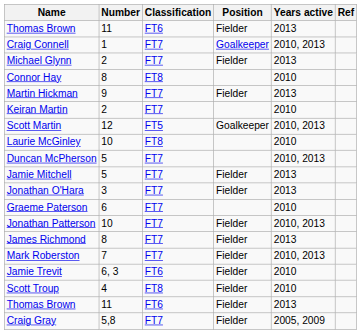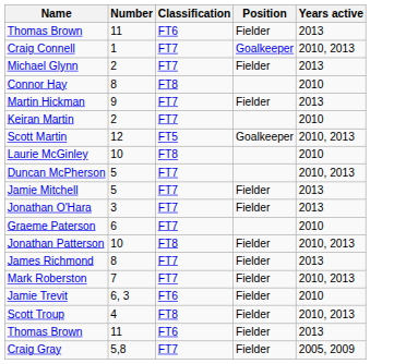- column: Ref
Jonathan Patterson | Classification: FT7 -> FT8
Scott Troup | Years active: 2010 -> 2010, 2013
